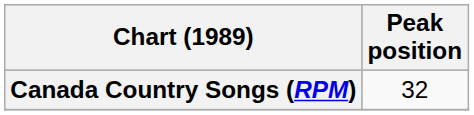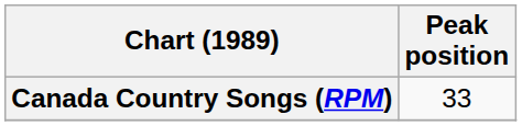Canada Country Songs (RPM) | Peak position: 32 -> 33
